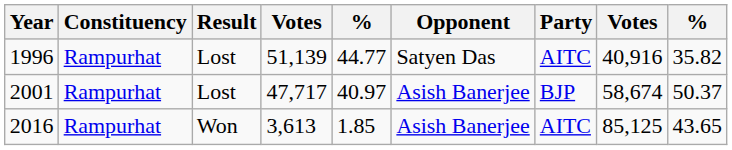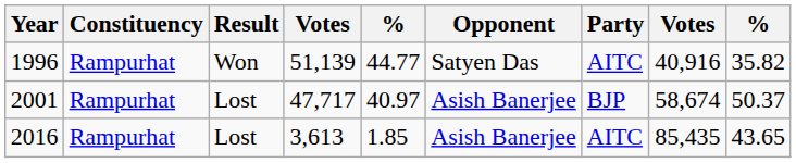1996 | Result: Lost -> Won
2016 | Result: Won -> Lost
2016 | column 8: 85,125 -> 85,435
